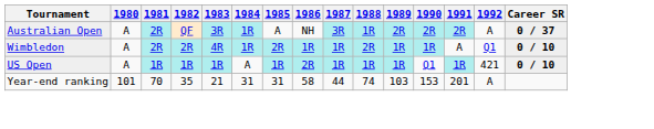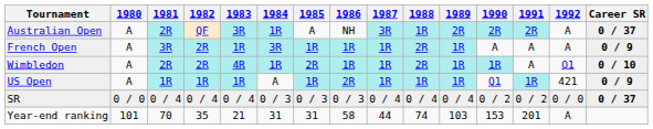+ row: French Open | A | 3R | 2R | 1R | 3R | 1R | 1R | 1R | 2R | 1R | A | A | A | 0 / 9
US Open | Career SR: 0 / 10 -> 0 / 9
+ row: SR | 0 / 0 | 0 / 4 | 0 / 4 | 0 / 4 | 0 / 3 | 0 / 3 | 0 / 3 | 0 / 4 | 0 / 4 | 0 / 4 | 0 / 2 | 0 / 2 | 0 / 0 | 0 / 37
